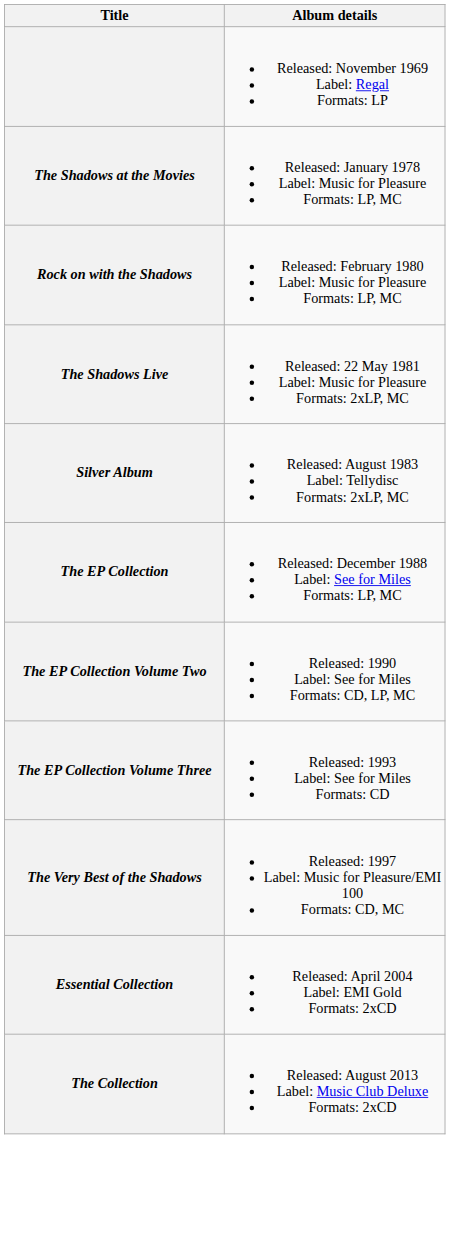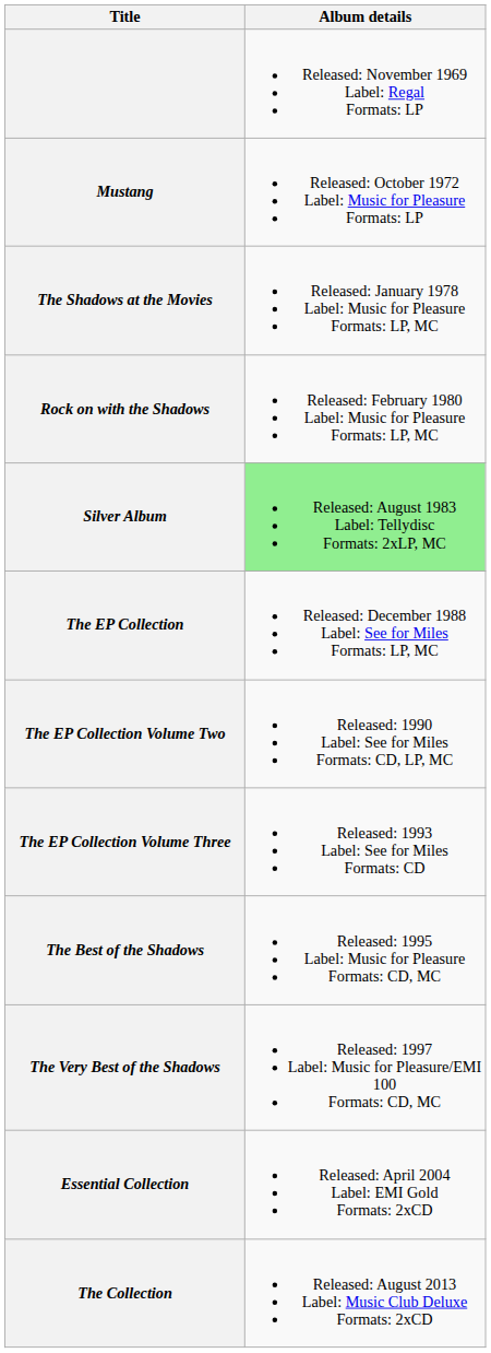+ row: Mustang | Released: October 1972 Label: Music for Pleasure Formats: LP
- row: The Shadows Live | Released: 22 May 1981 Label: Music for Pleasure Formats: 2xLP, MC
Silver Album | Album details: no background -> lightgreen background
+ row: The Best of the Shadows | Released: 1995 Label: Music for Pleasure Formats: CD, MC
